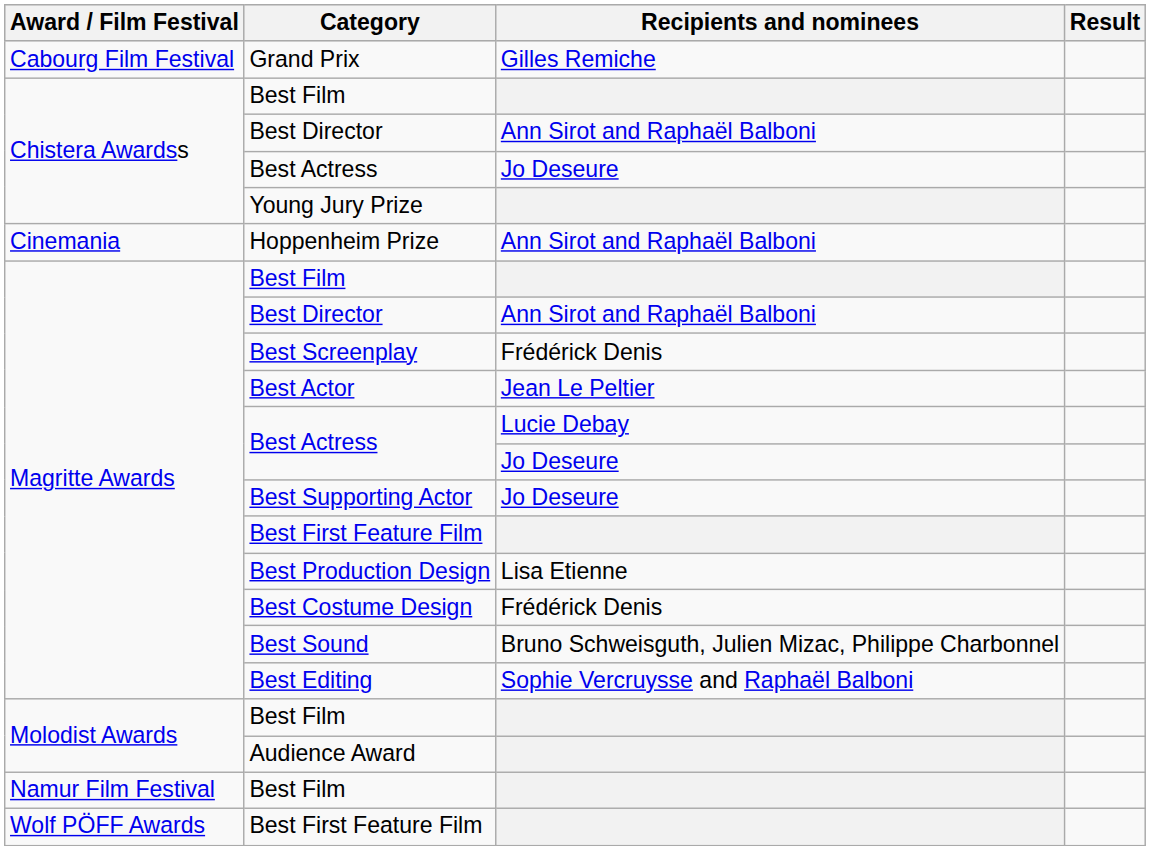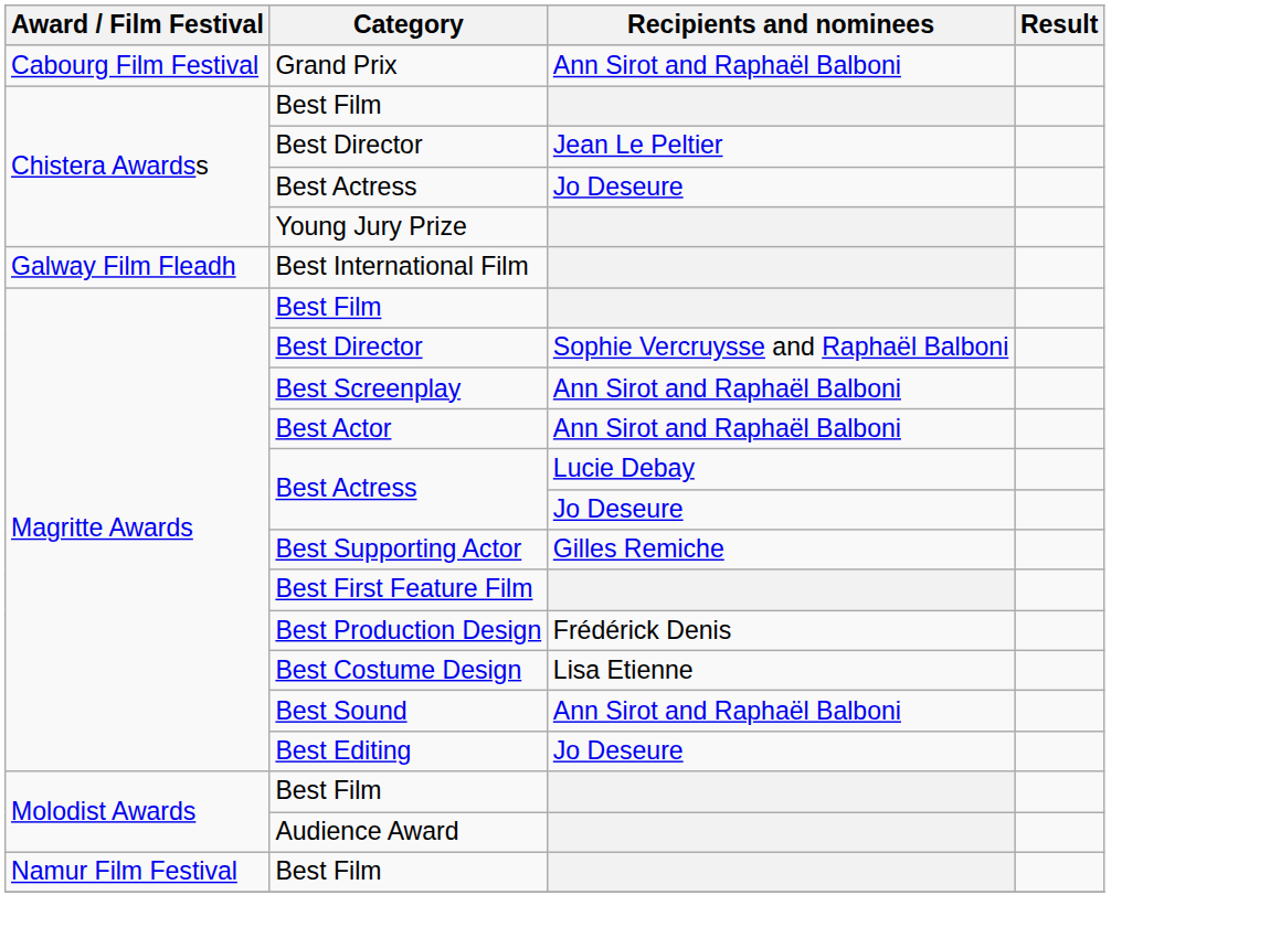Grand Prix | Recipients and nominees: Gilles Remiche -> Ann Sirot and Raphaël Balboni
Chistera Awardss / Best Director | Recipients and nominees: Ann Sirot and Raphaël Balboni -> Jean Le Peltier
- row: Cinemania | Hoppenheim Prize | Ann Sirot and Raphaël Balboni
+ row: Galway Film Fleadh | Best International Film
Magritte Awards / Best Director | Recipients and nominees: Ann Sirot and Raphaël Balboni -> Sophie Vercruysse and Raphaël Balboni
Best Screenplay | Recipients and nominees: Frédérick Denis -> Ann Sirot and Raphaël Balboni
Best Actor | Recipients and nominees: Jean Le Peltier -> Ann Sirot and Raphaël Balboni
Best Supporting Actor | Recipients and nominees: Jo Deseure -> Gilles Remiche
Best Production Design | Recipients and nominees: Lisa Etienne -> Frédérick Denis
Best Costume Design | Recipients and nominees: Frédérick Denis -> Lisa Etienne
Best Sound | Recipients and nominees: Bruno Schweisguth, Julien Mizac, Philippe Charbonnel -> Ann Sirot and Raphaël Balboni
Best Editing | Recipients and nominees: Sophie Vercruysse and Raphaël Balboni -> Jo Deseure
- row: Wolf PÖFF Awards | Best First Feature Film
